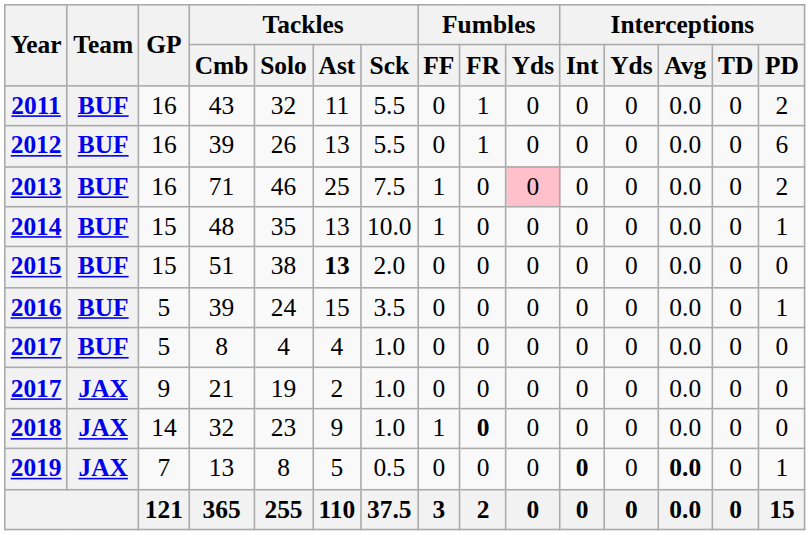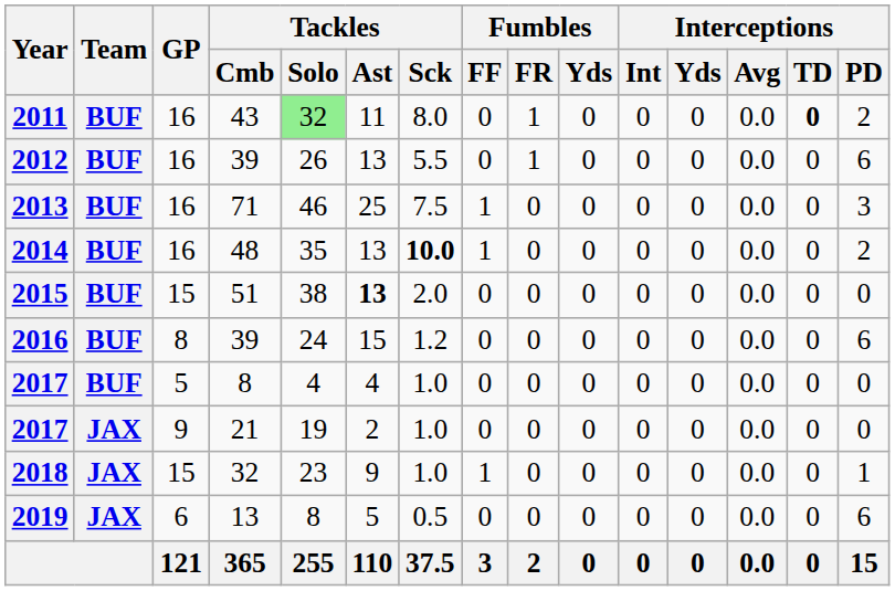2011 | Tackles / Solo: no background -> lightgreen background
2011 | Tackles / Sck: 5.5 -> 8.0
2011 | Interceptions / TD: normal -> bold
2013 | Fumbles / Yds: pink background -> no background
2013 | Interceptions / PD: 2 -> 3
2014 | GP: 15 -> 16
2014 | Tackles / Sck: normal -> bold
2014 | Interceptions / PD: 1 -> 2
2016 | GP: 5 -> 8
2016 | Tackles / Sck: 3.5 -> 1.2
2016 | Interceptions / PD: 1 -> 6
2018 | GP: 14 -> 15
2018 | Fumbles / FR: bold -> normal
2018 | Interceptions / PD: 0 -> 1
2019 | GP: 7 -> 6
2019 | Interceptions / Int: bold -> normal
2019 | Interceptions / Avg: bold -> normal
2019 | Interceptions / PD: 1 -> 6
